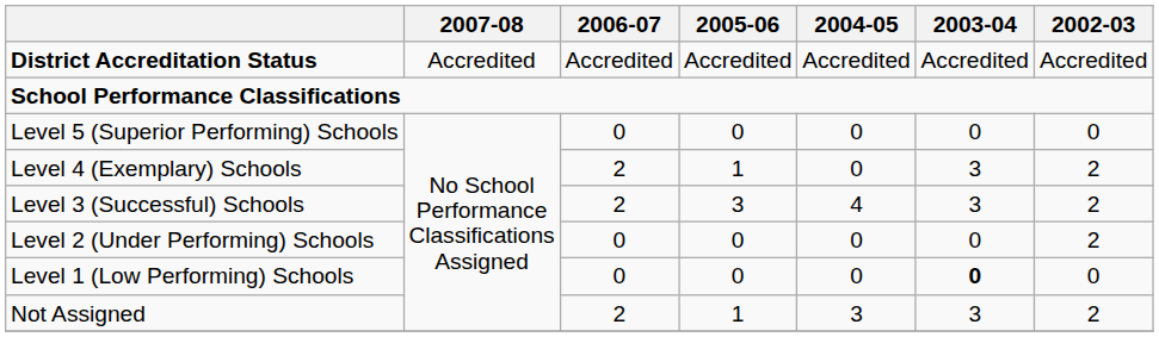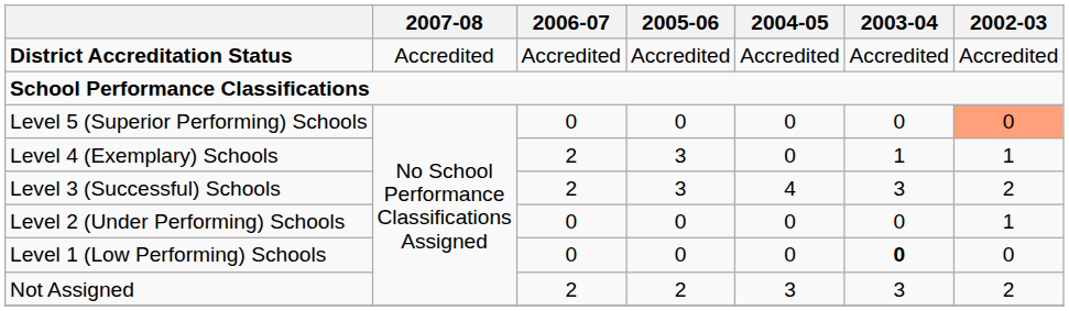Level 5 (Superior Performing) Schools | 2002-03: no background -> lightsalmon background
Level 4 (Exemplary) Schools | 2005-06: 1 -> 3
Level 4 (Exemplary) Schools | 2003-04: 3 -> 1
Level 4 (Exemplary) Schools | 2002-03: 2 -> 1
Level 2 (Under Performing) Schools | 2002-03: 2 -> 1
Not Assigned | 2005-06: 1 -> 2
